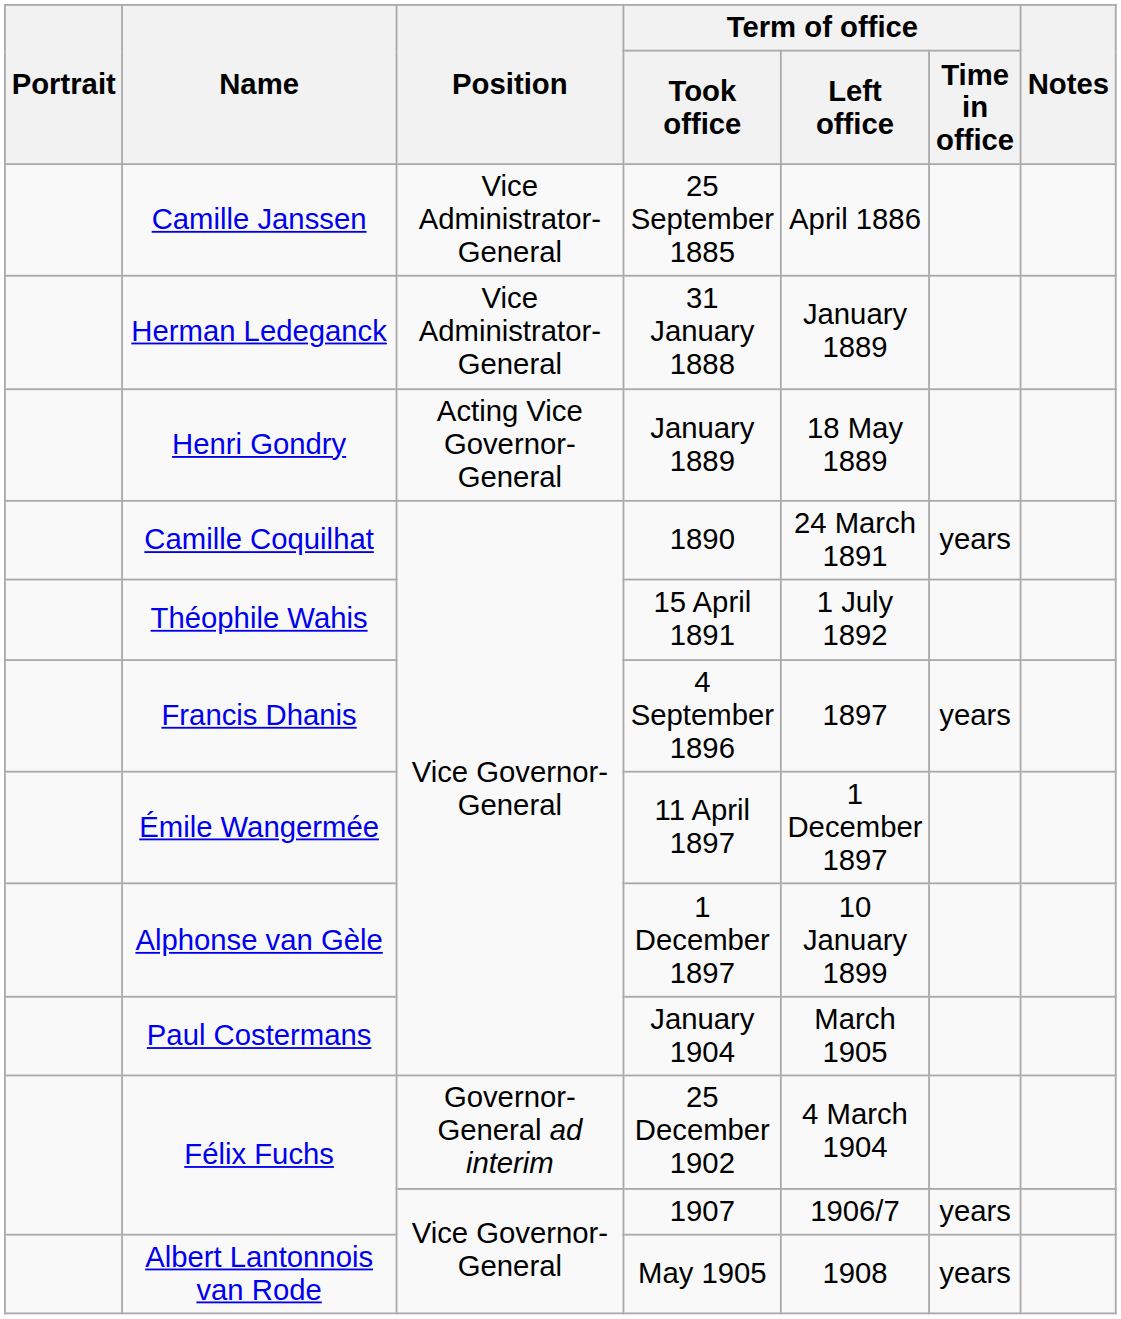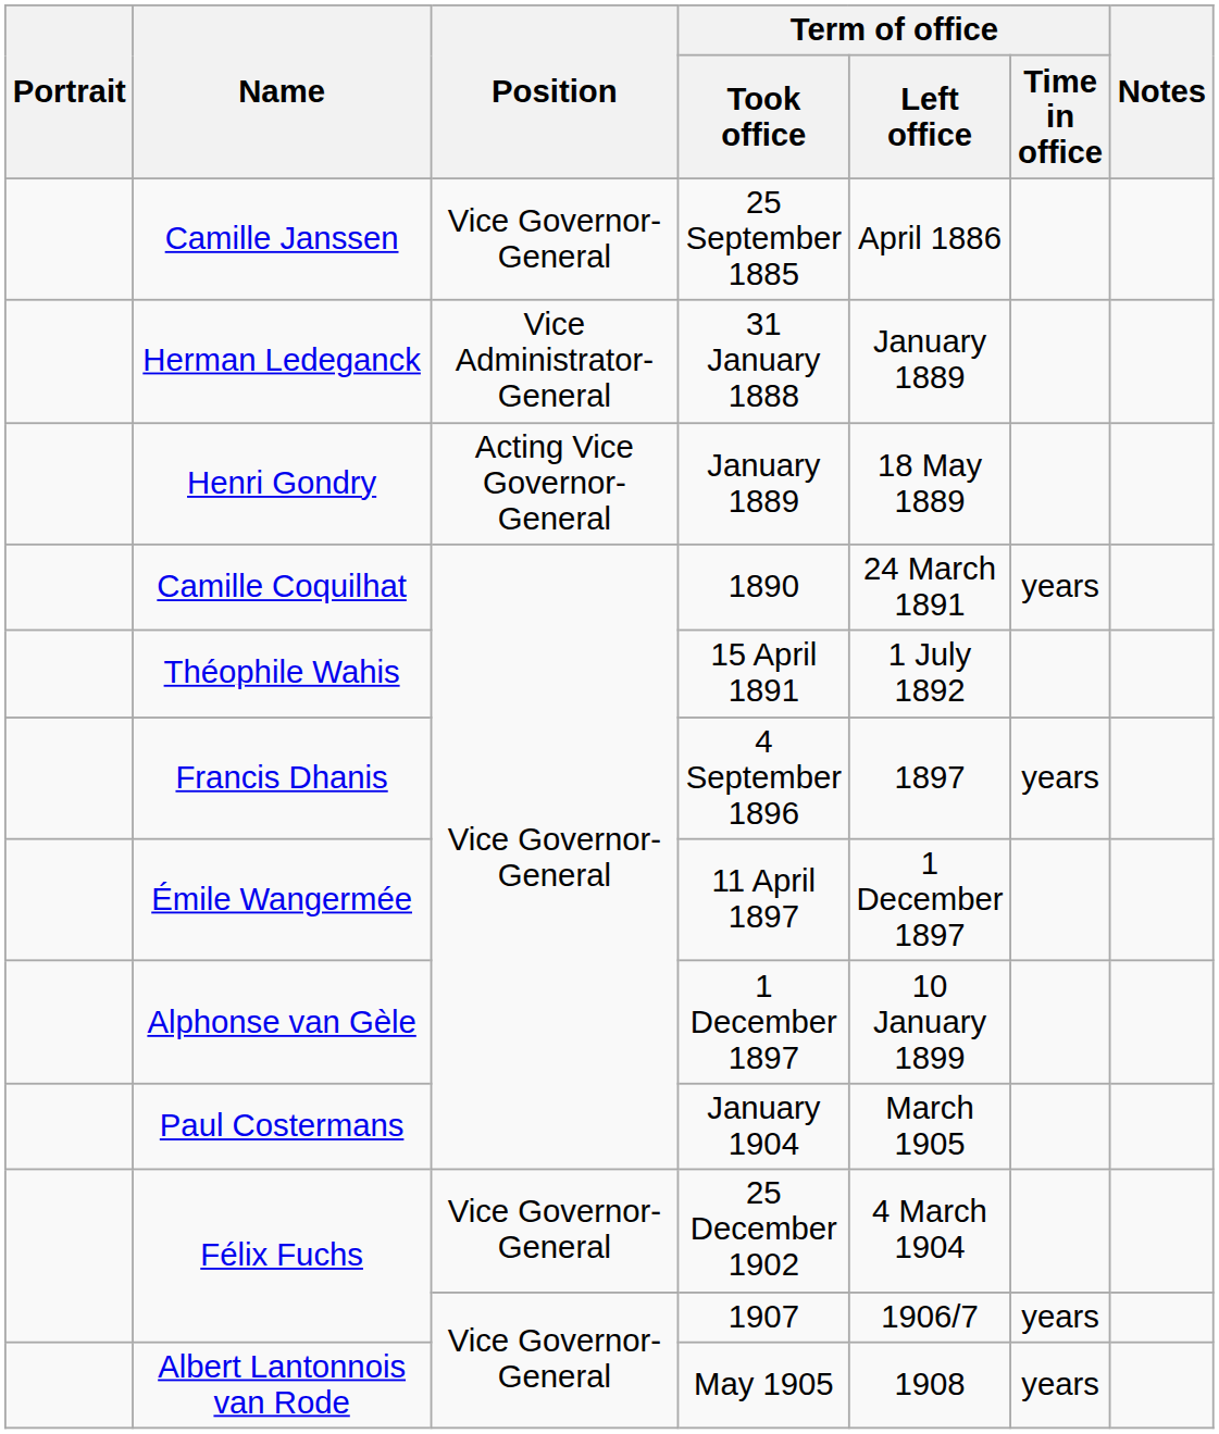25 September 1885 | Position: Vice Administrator-General -> Vice Governor-General
25 December 1902 | Position: Governor-General ad interim -> Vice Governor-General
